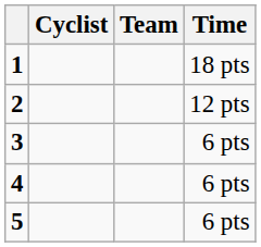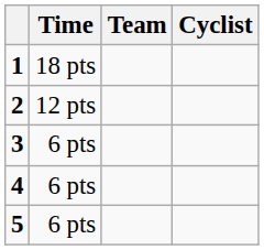columns swapped: Cyclist <-> Time
